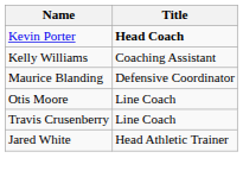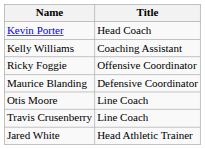Kevin Porter | Title: bold -> normal
+ row: Ricky Foggie | Offensive Coordinator
